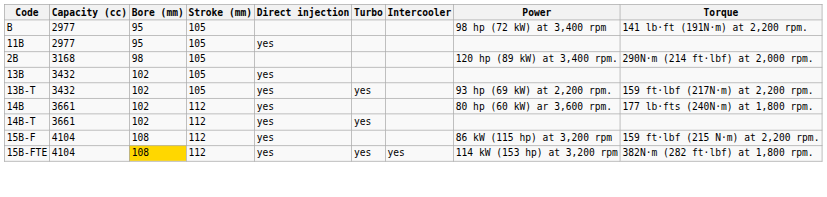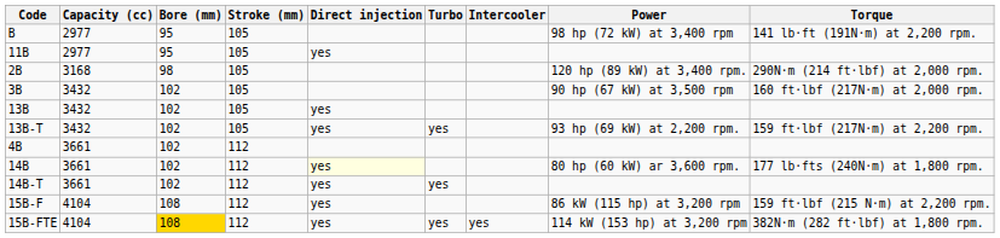+ row: 3B | 3432 | 102 | 105 | 90 hp (67 kW) at 3,500 rpm | 160 ft·lbf (217N·m) at 2,000 rpm.
+ row: 4B | 3661 | 102 | 112
14B | Direct injection: no background -> lightyellow background
